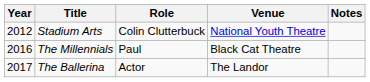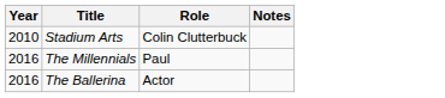- column: Venue | National Youth Theatre | Black Cat Theatre | The Landor
Stadium Arts | Year: 2012 -> 2010
The Ballerina | Year: 2017 -> 2016
